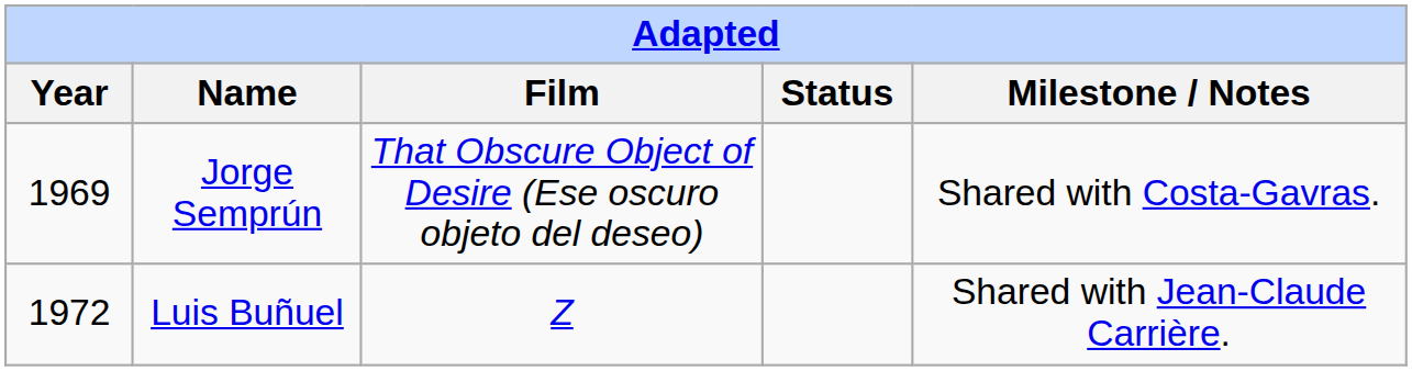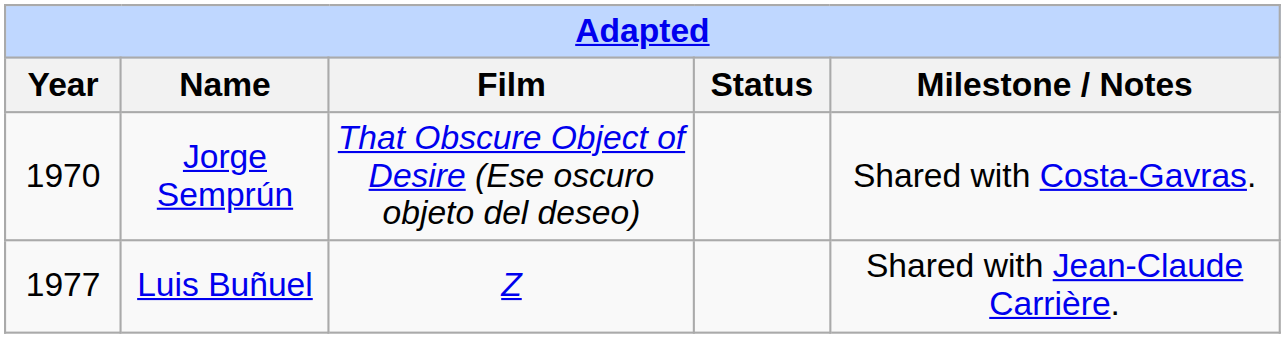Jorge Semprún | Year: 1969 -> 1970
Luis Buñuel | Year: 1972 -> 1977
